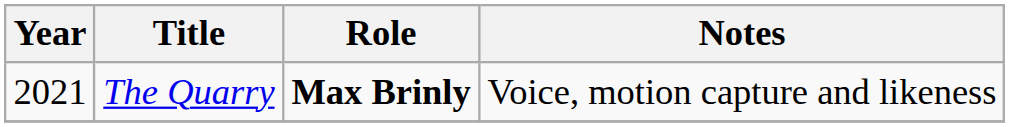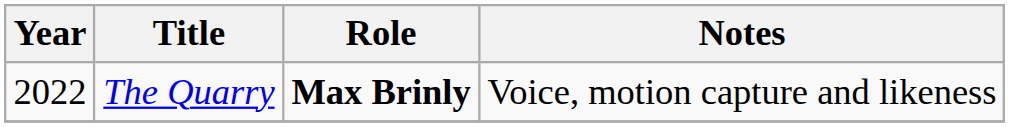The Quarry | Year: 2021 -> 2022
